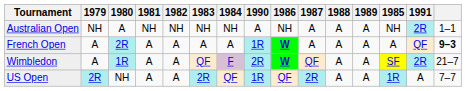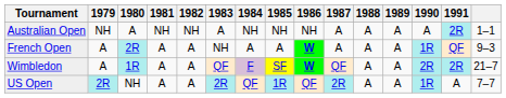columns swapped: 1985 <-> 1990
Australian Open | 1983: NH -> A
French Open | 1983: A -> NH
French Open | column 15: bold -> normal
